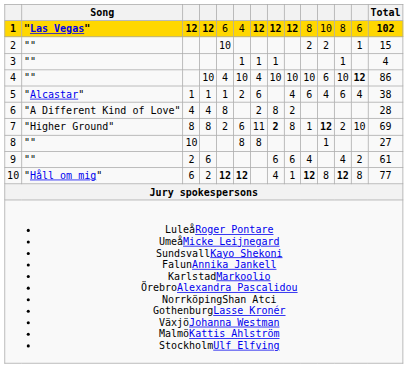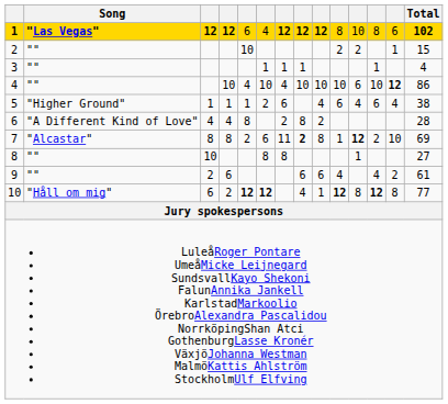5 | Song: "Alcastar" -> "Higher Ground"
7 | Song: "Higher Ground" -> "Alcastar"
